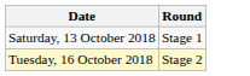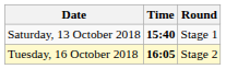+ column: Time | 15:40 | 16:05
